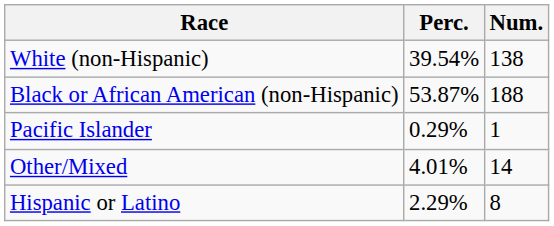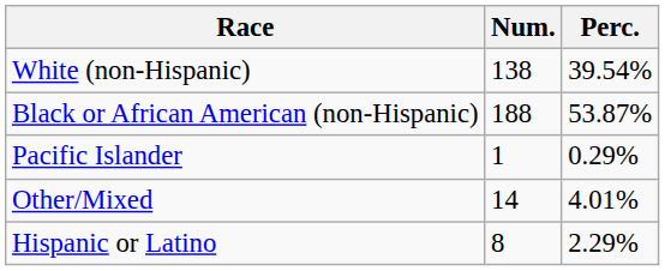columns swapped: Num. <-> Perc.
